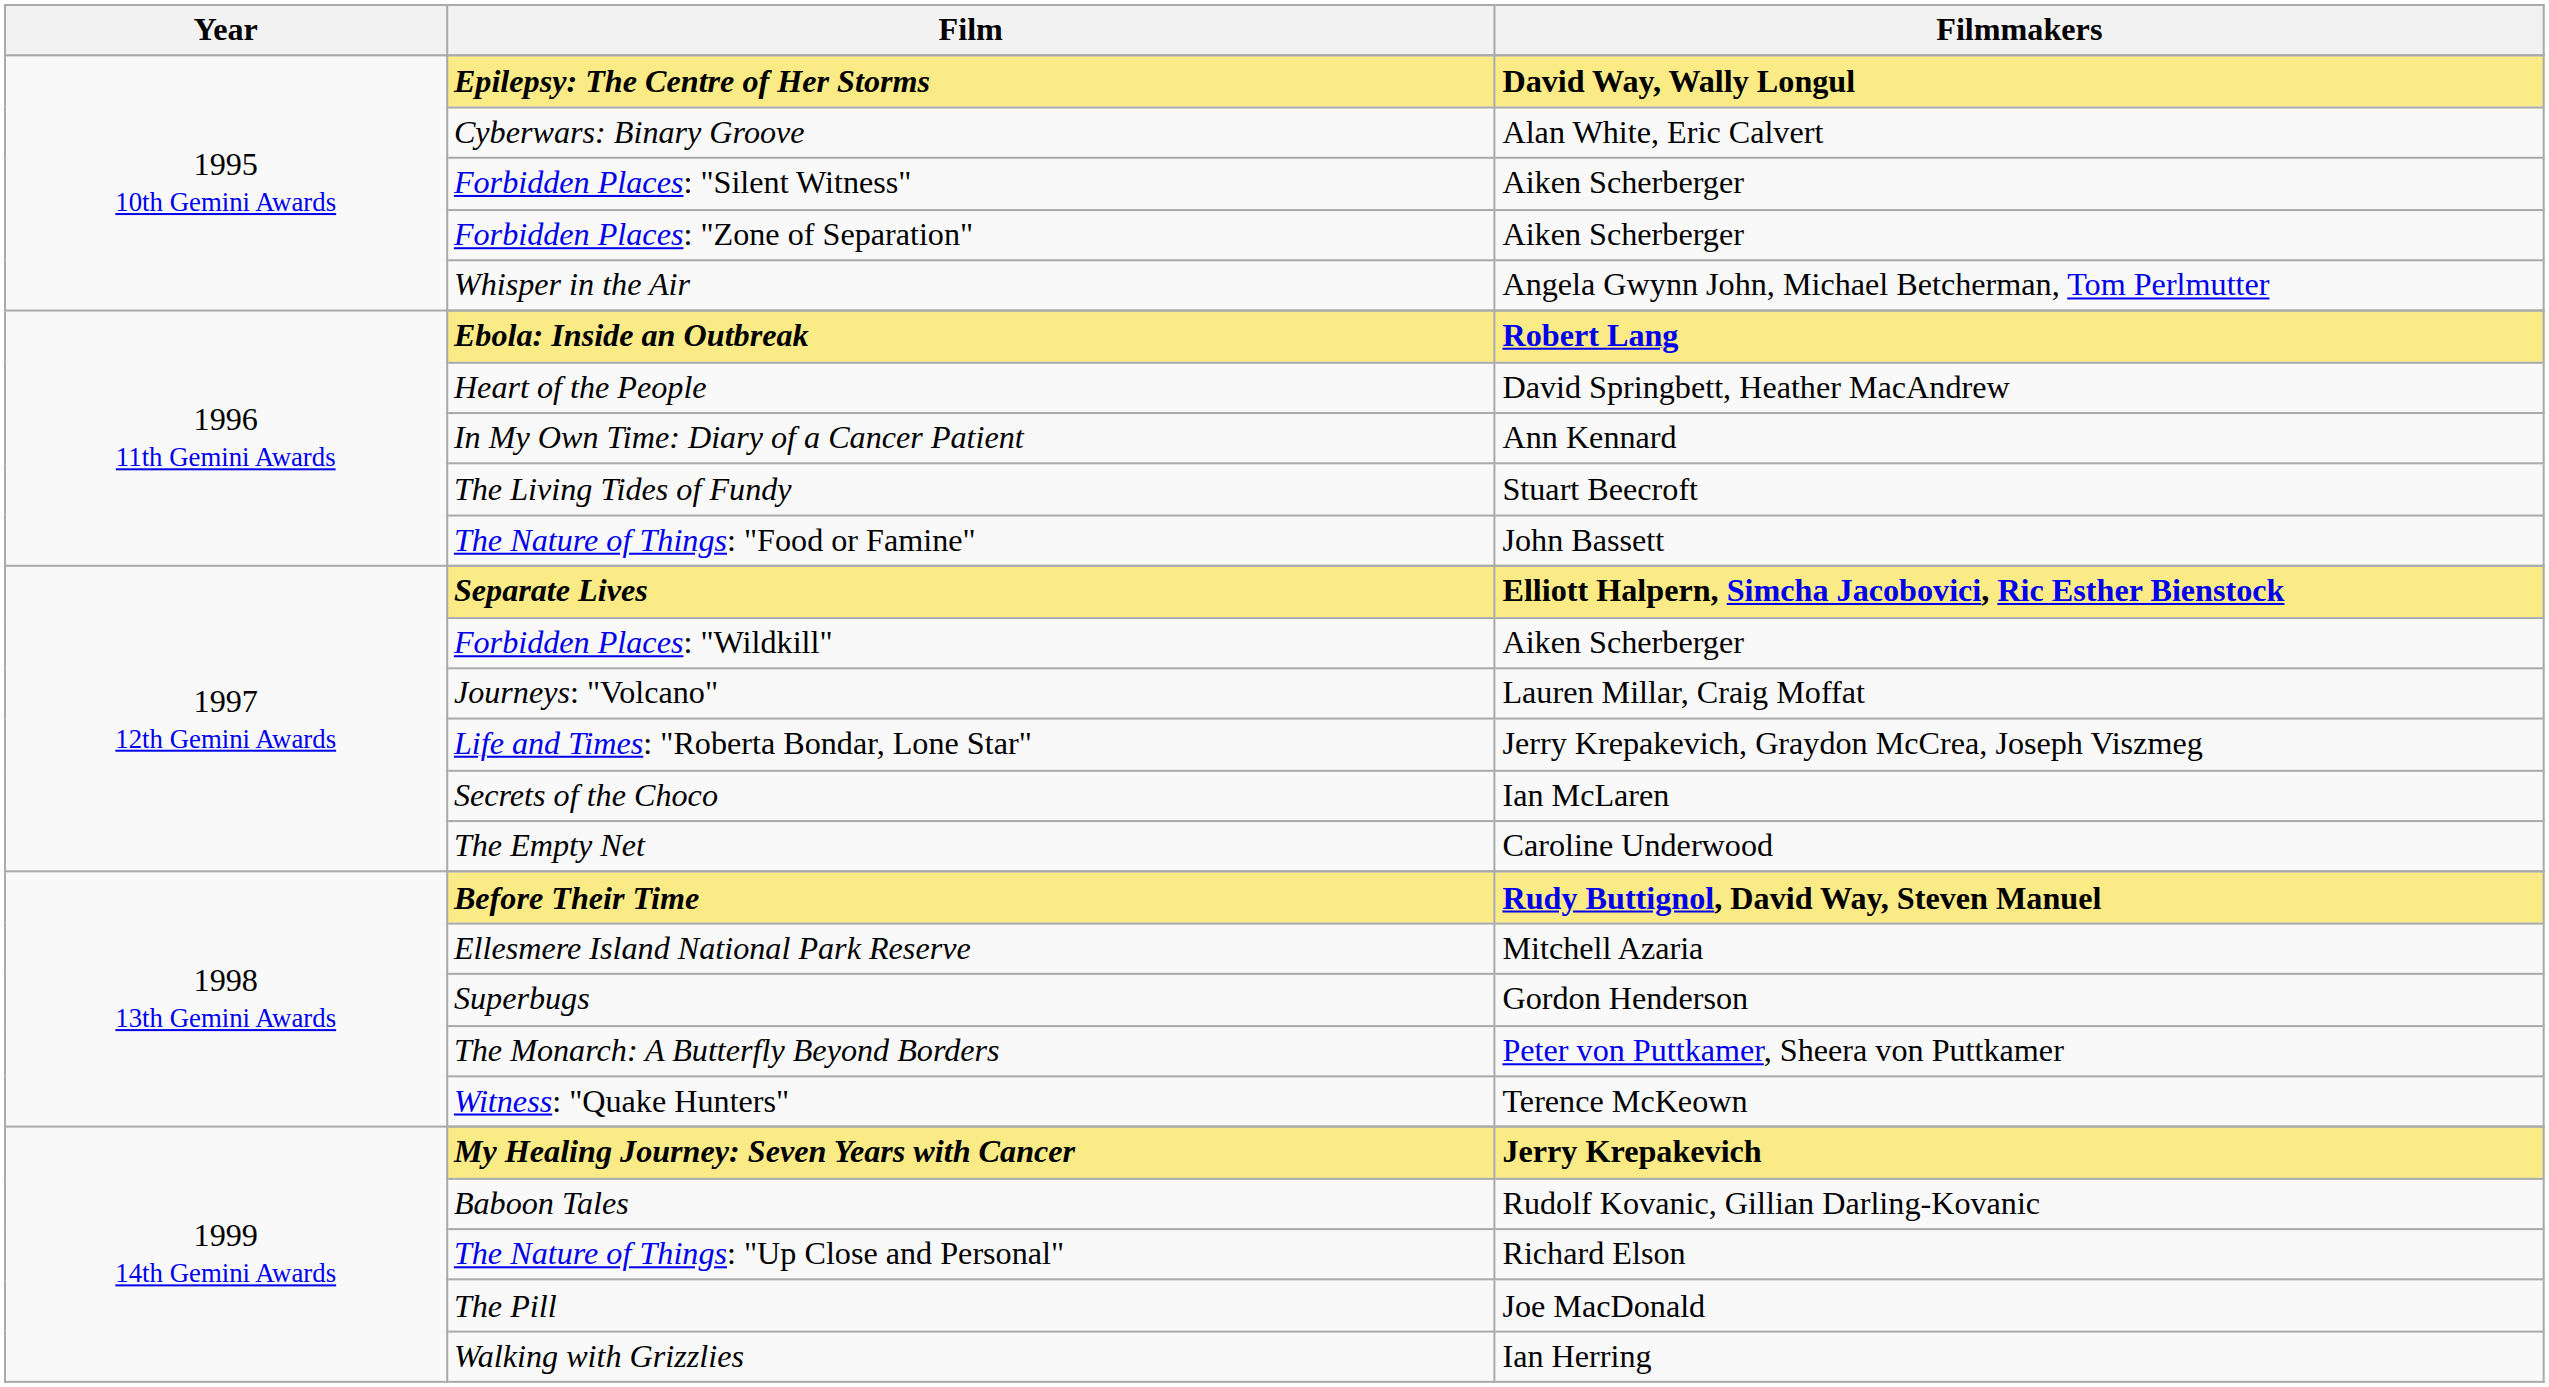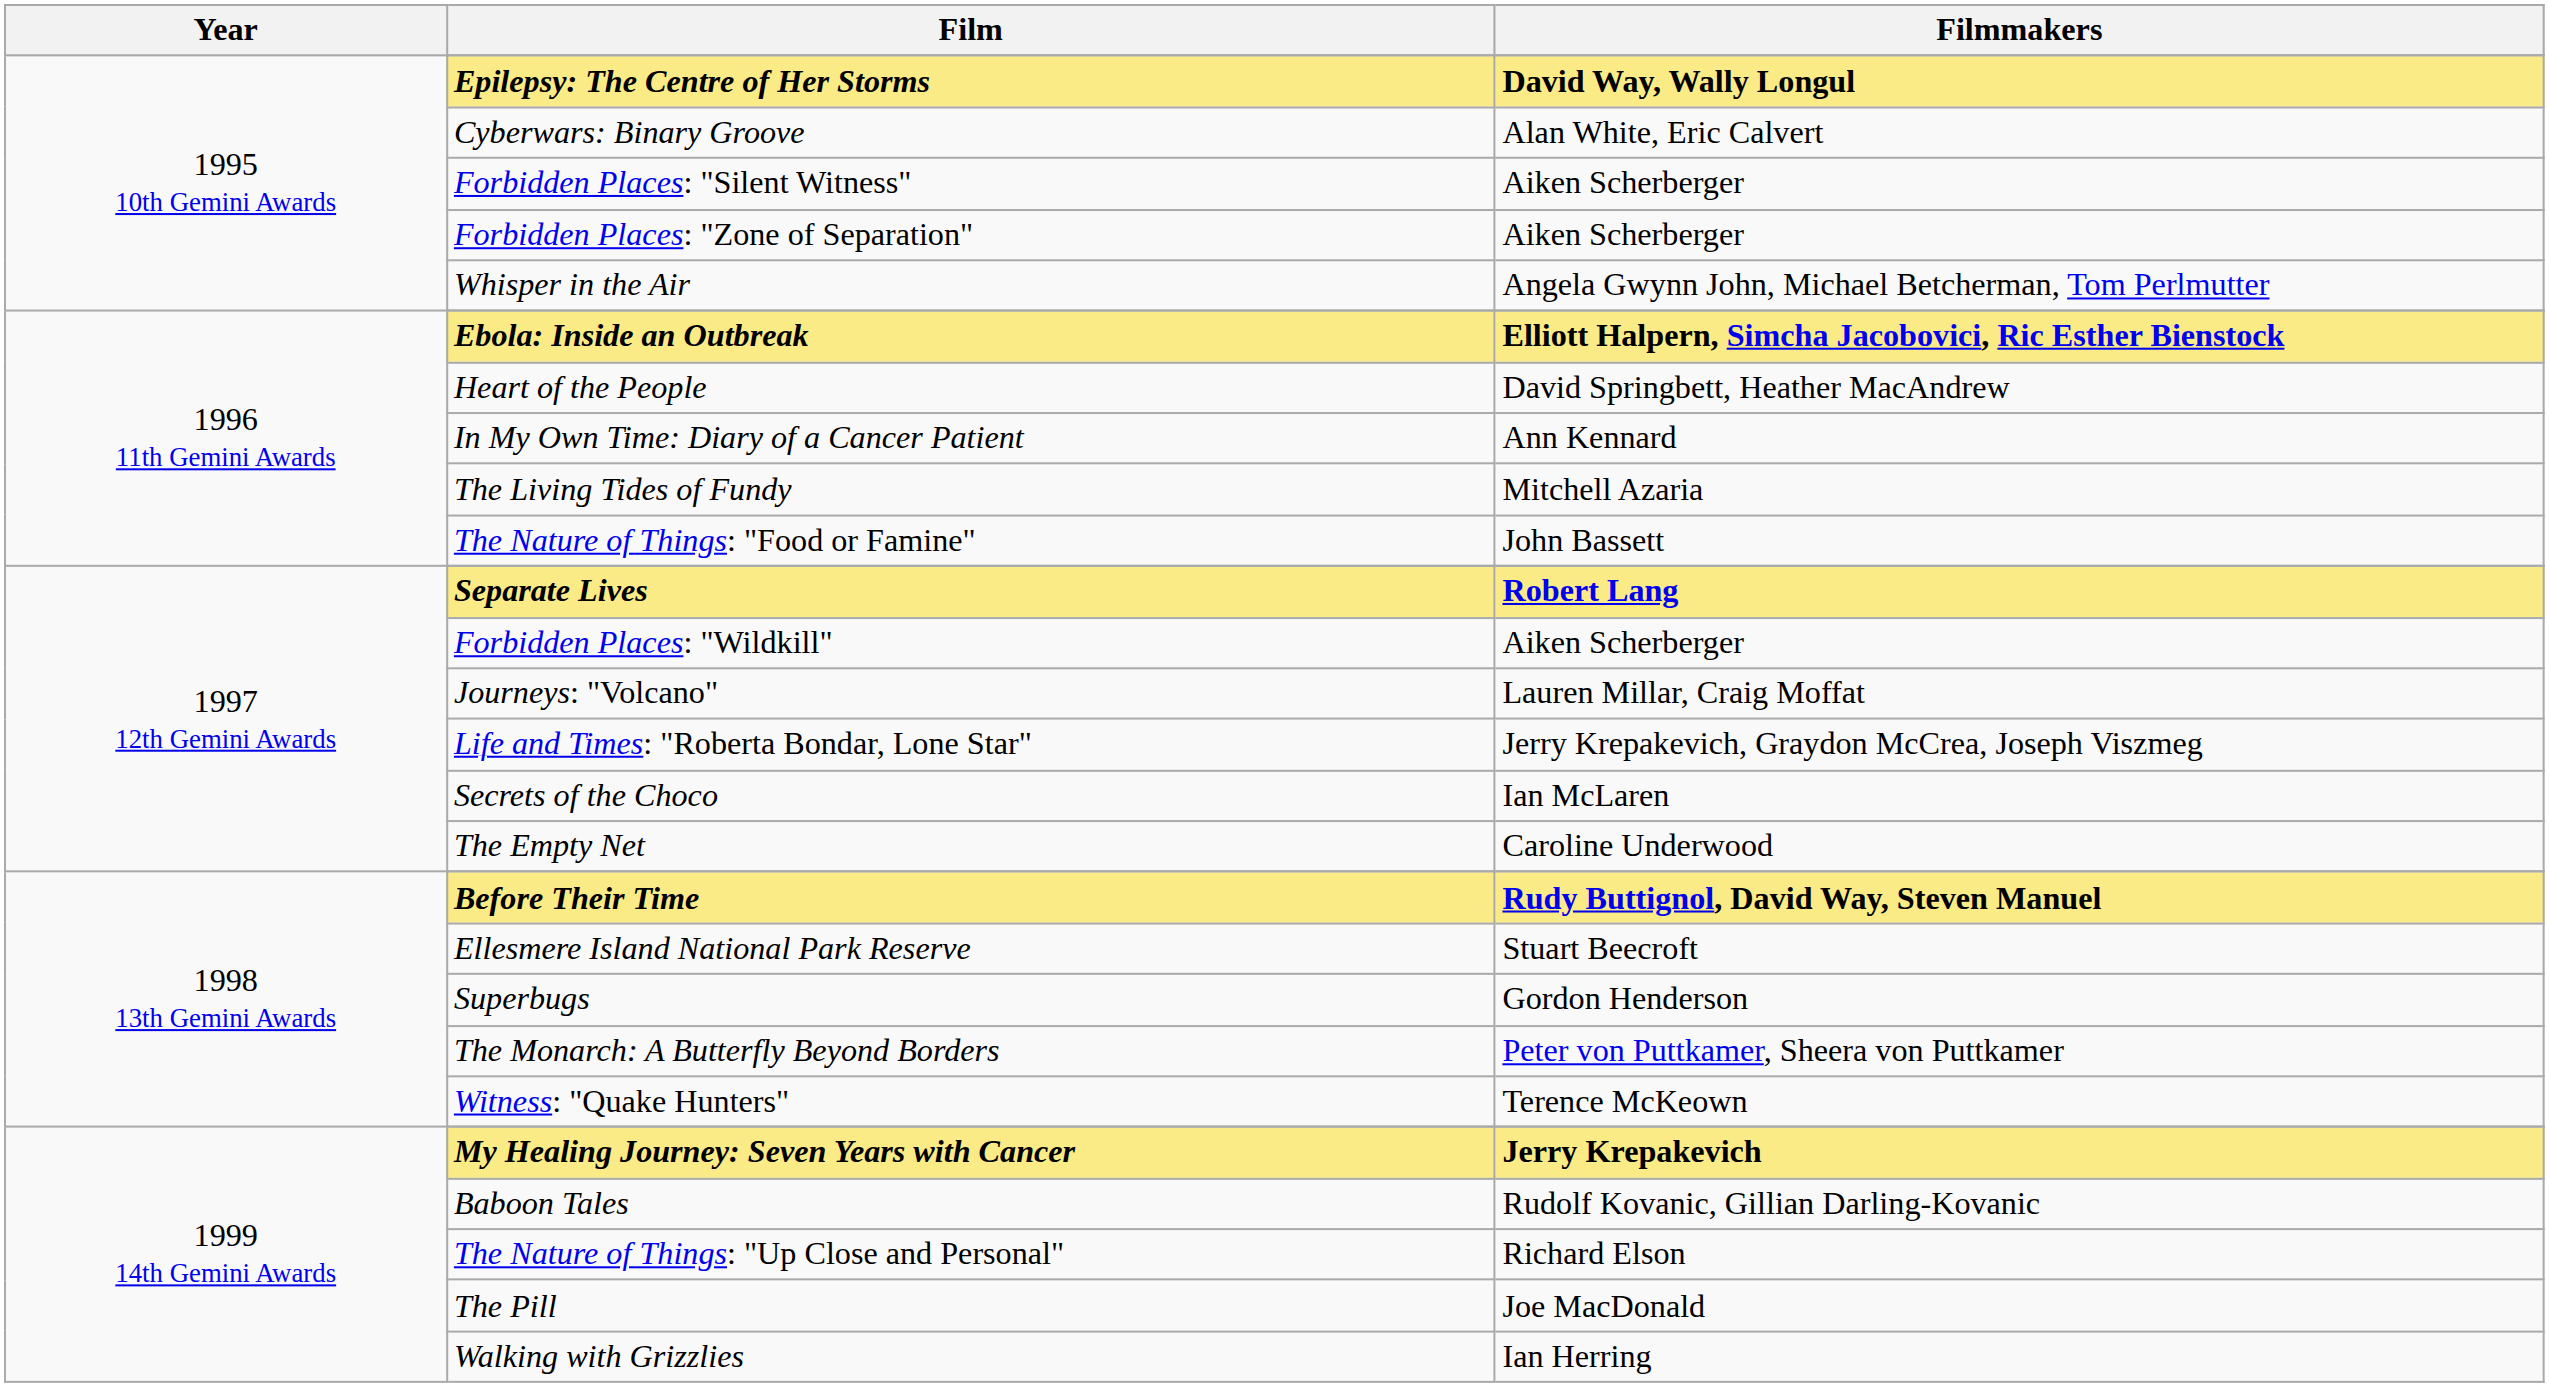Ebola: Inside an Outbreak | Filmmakers: Robert Lang -> Elliott Halpern, Simcha Jacobovici, Ric Esther Bienstock
The Living Tides of Fundy | Filmmakers: Stuart Beecroft -> Mitchell Azaria
Separate Lives | Filmmakers: Elliott Halpern, Simcha Jacobovici, Ric Esther Bienstock -> Robert Lang
Ellesmere Island National Park Reserve | Filmmakers: Mitchell Azaria -> Stuart Beecroft
